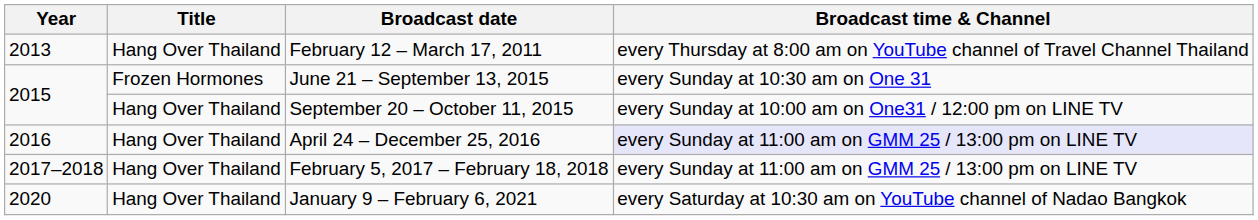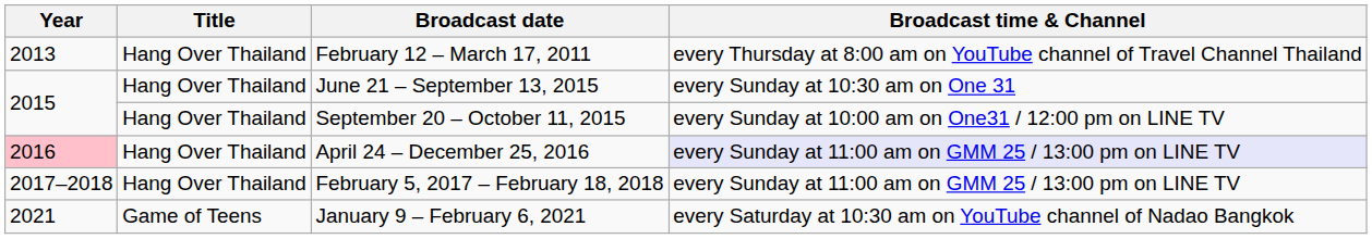June 21 – September 13, 2015 | Title: Frozen Hormones -> Hang Over Thailand
April 24 – December 25, 2016 | Year: no background -> pink background
January 9 – February 6, 2021 | Year: 2020 -> 2021
January 9 – February 6, 2021 | Title: Hang Over Thailand -> Game of Teens
